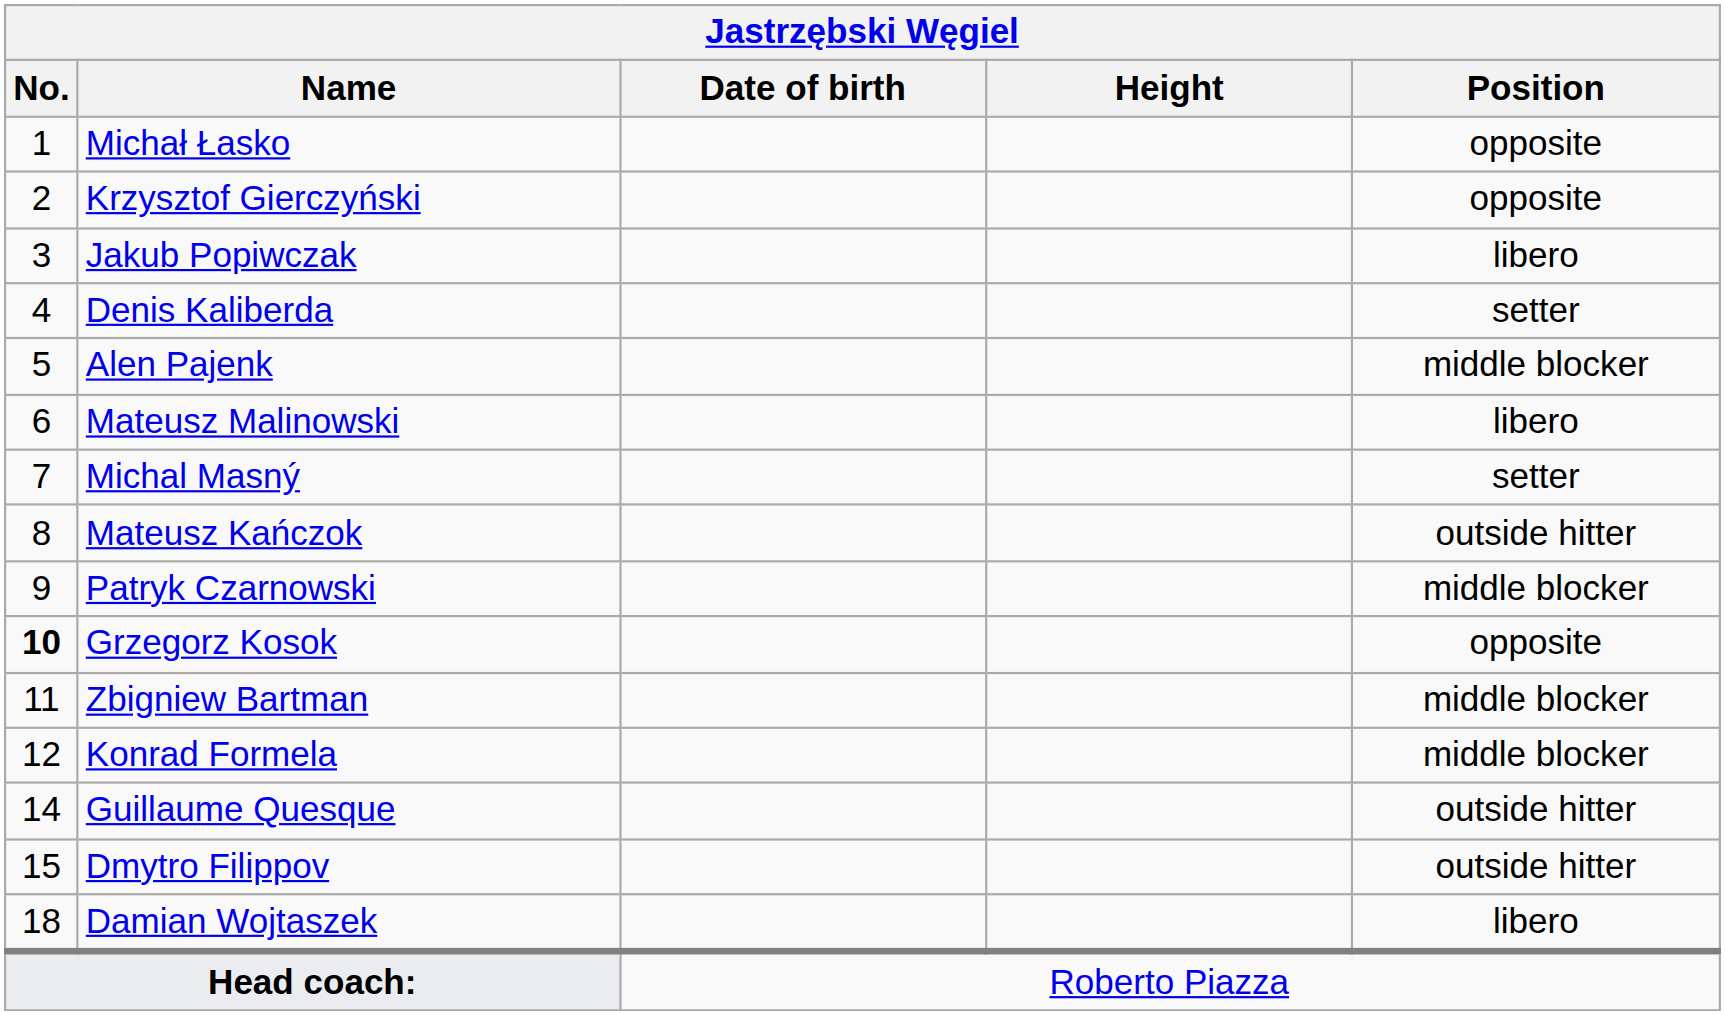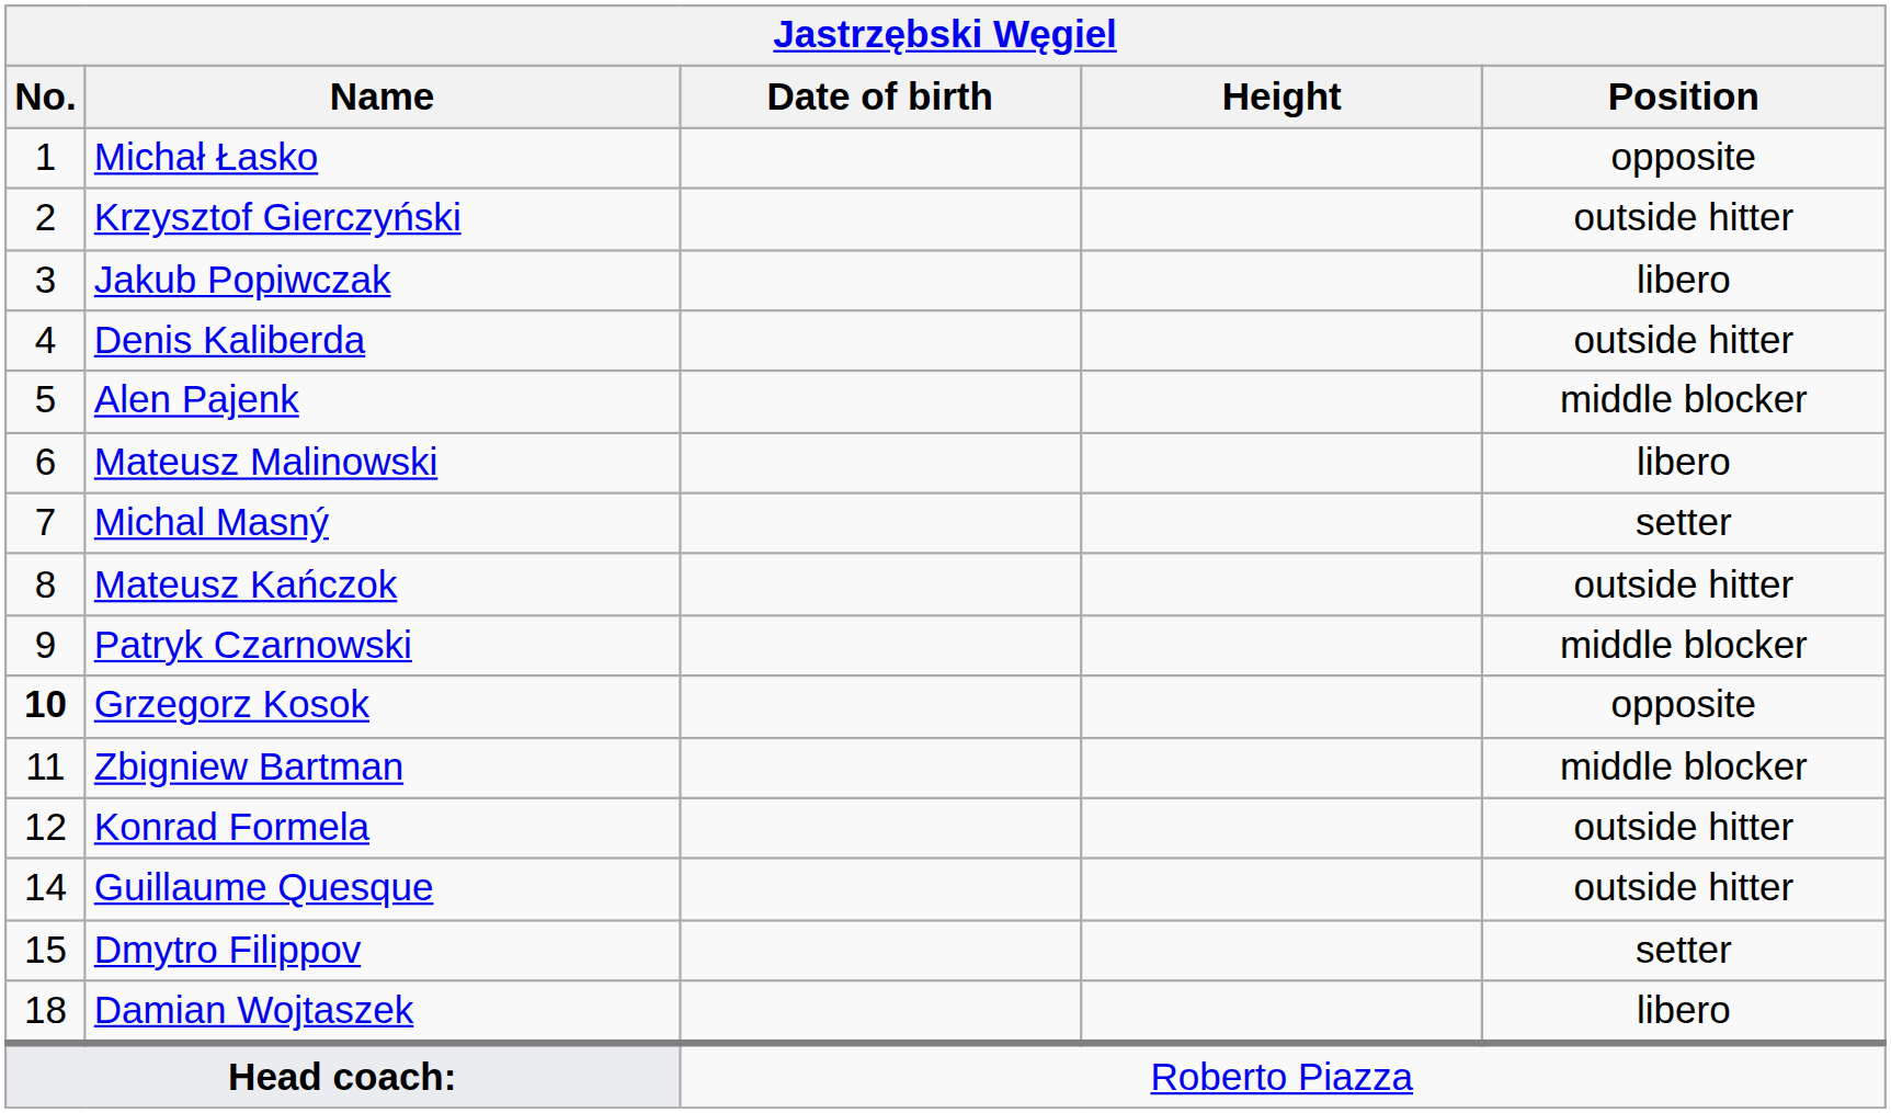Krzysztof Gierczyński | Position: opposite -> outside hitter
Denis Kaliberda | Position: setter -> outside hitter
Konrad Formela | Position: middle blocker -> outside hitter
Dmytro Filippov | Position: outside hitter -> setter
